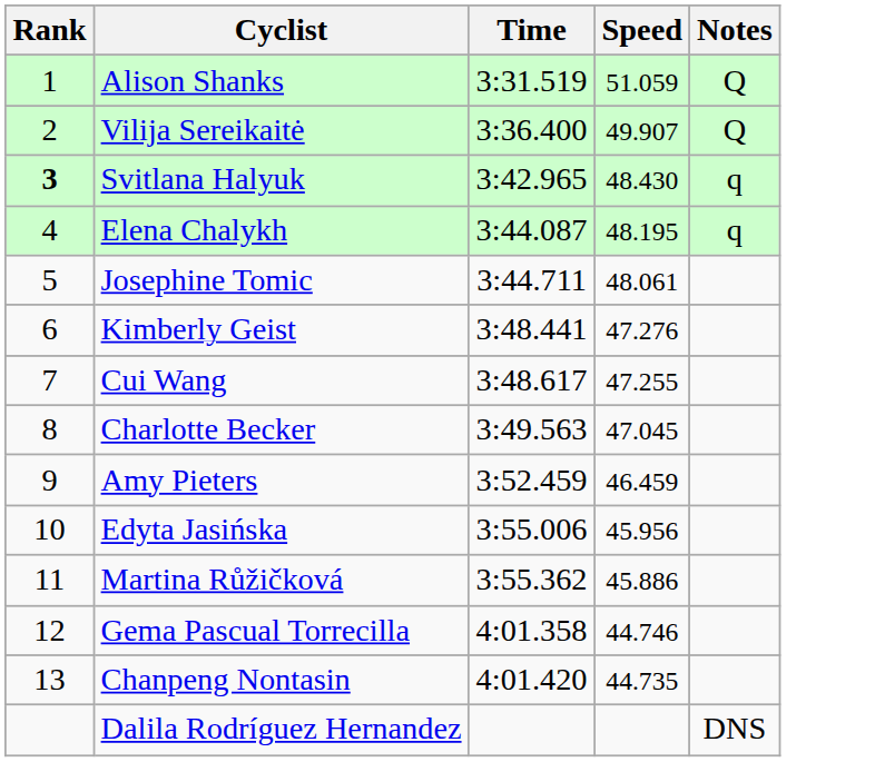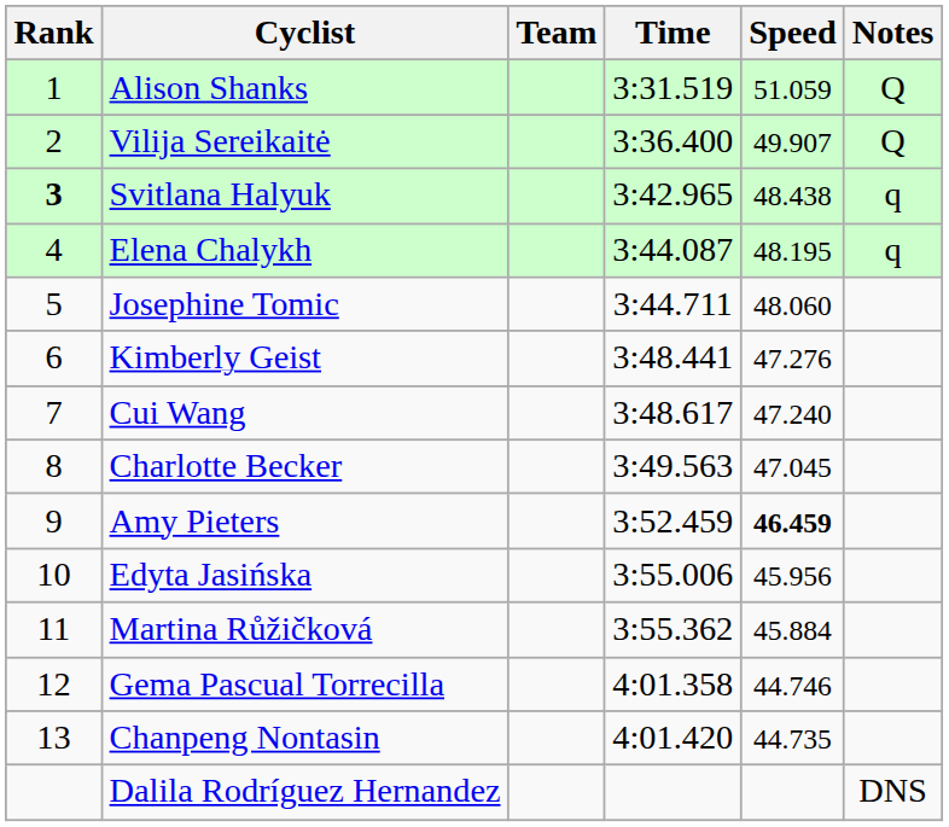+ column: Team
Svitlana Halyuk | Speed: 48.430 -> 48.438
Josephine Tomic | Speed: 48.061 -> 48.060
Cui Wang | Speed: 47.255 -> 47.240
Amy Pieters | Speed: normal -> bold
Martina Růžičková | Speed: 45.886 -> 45.884
